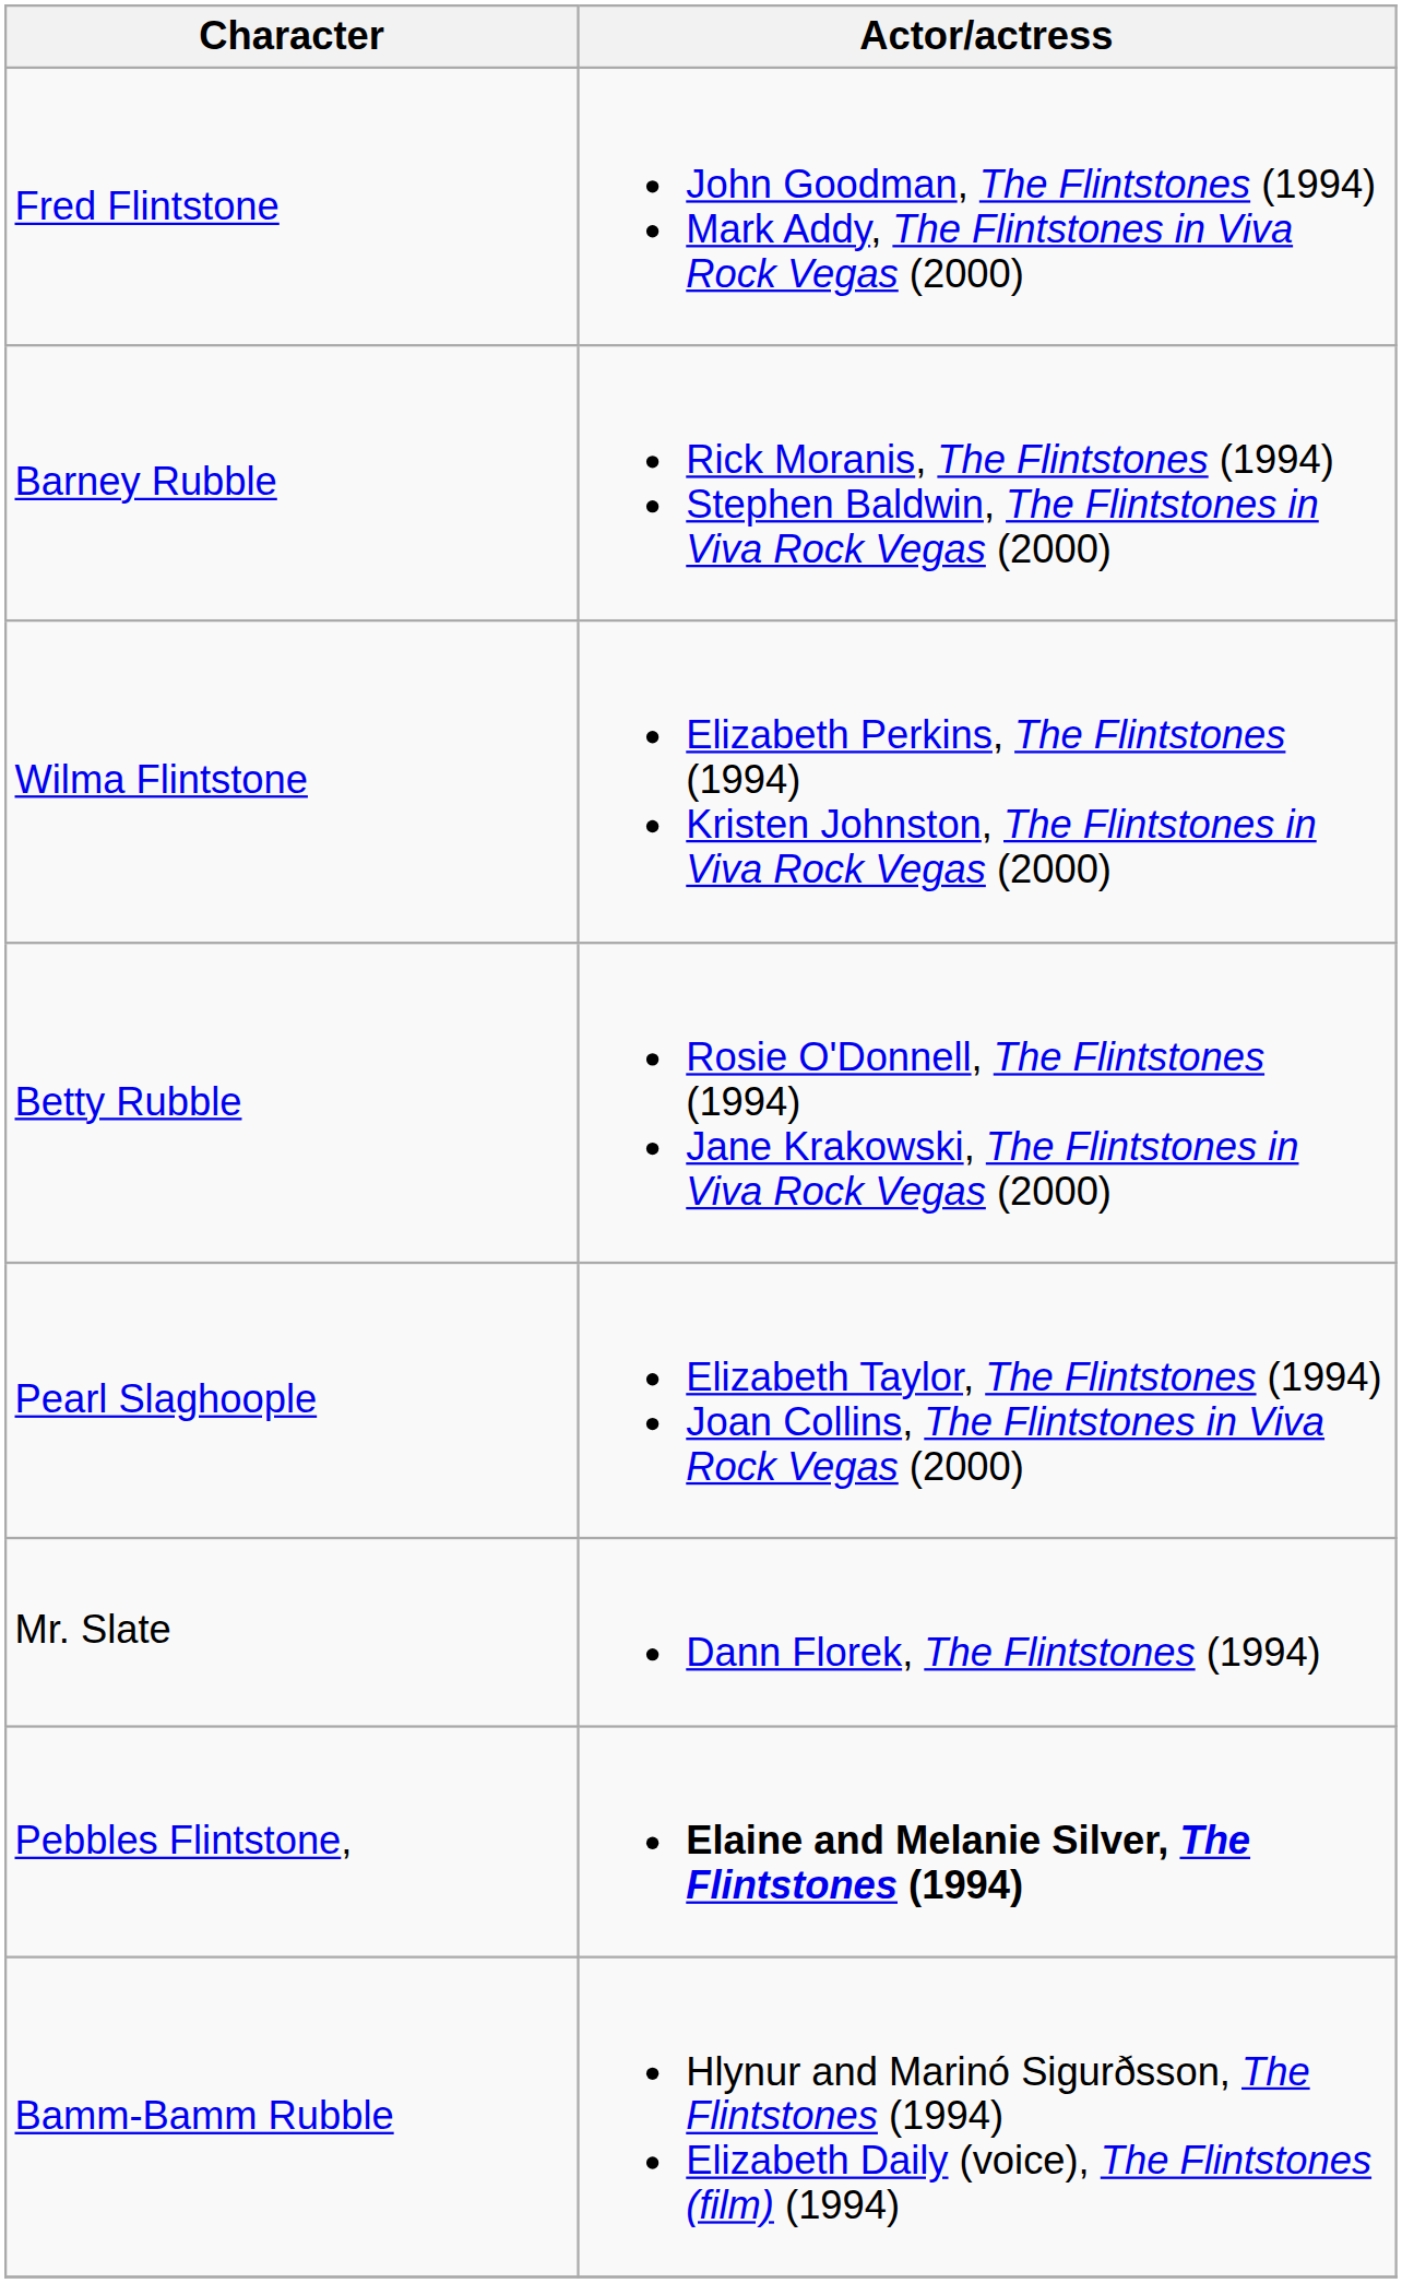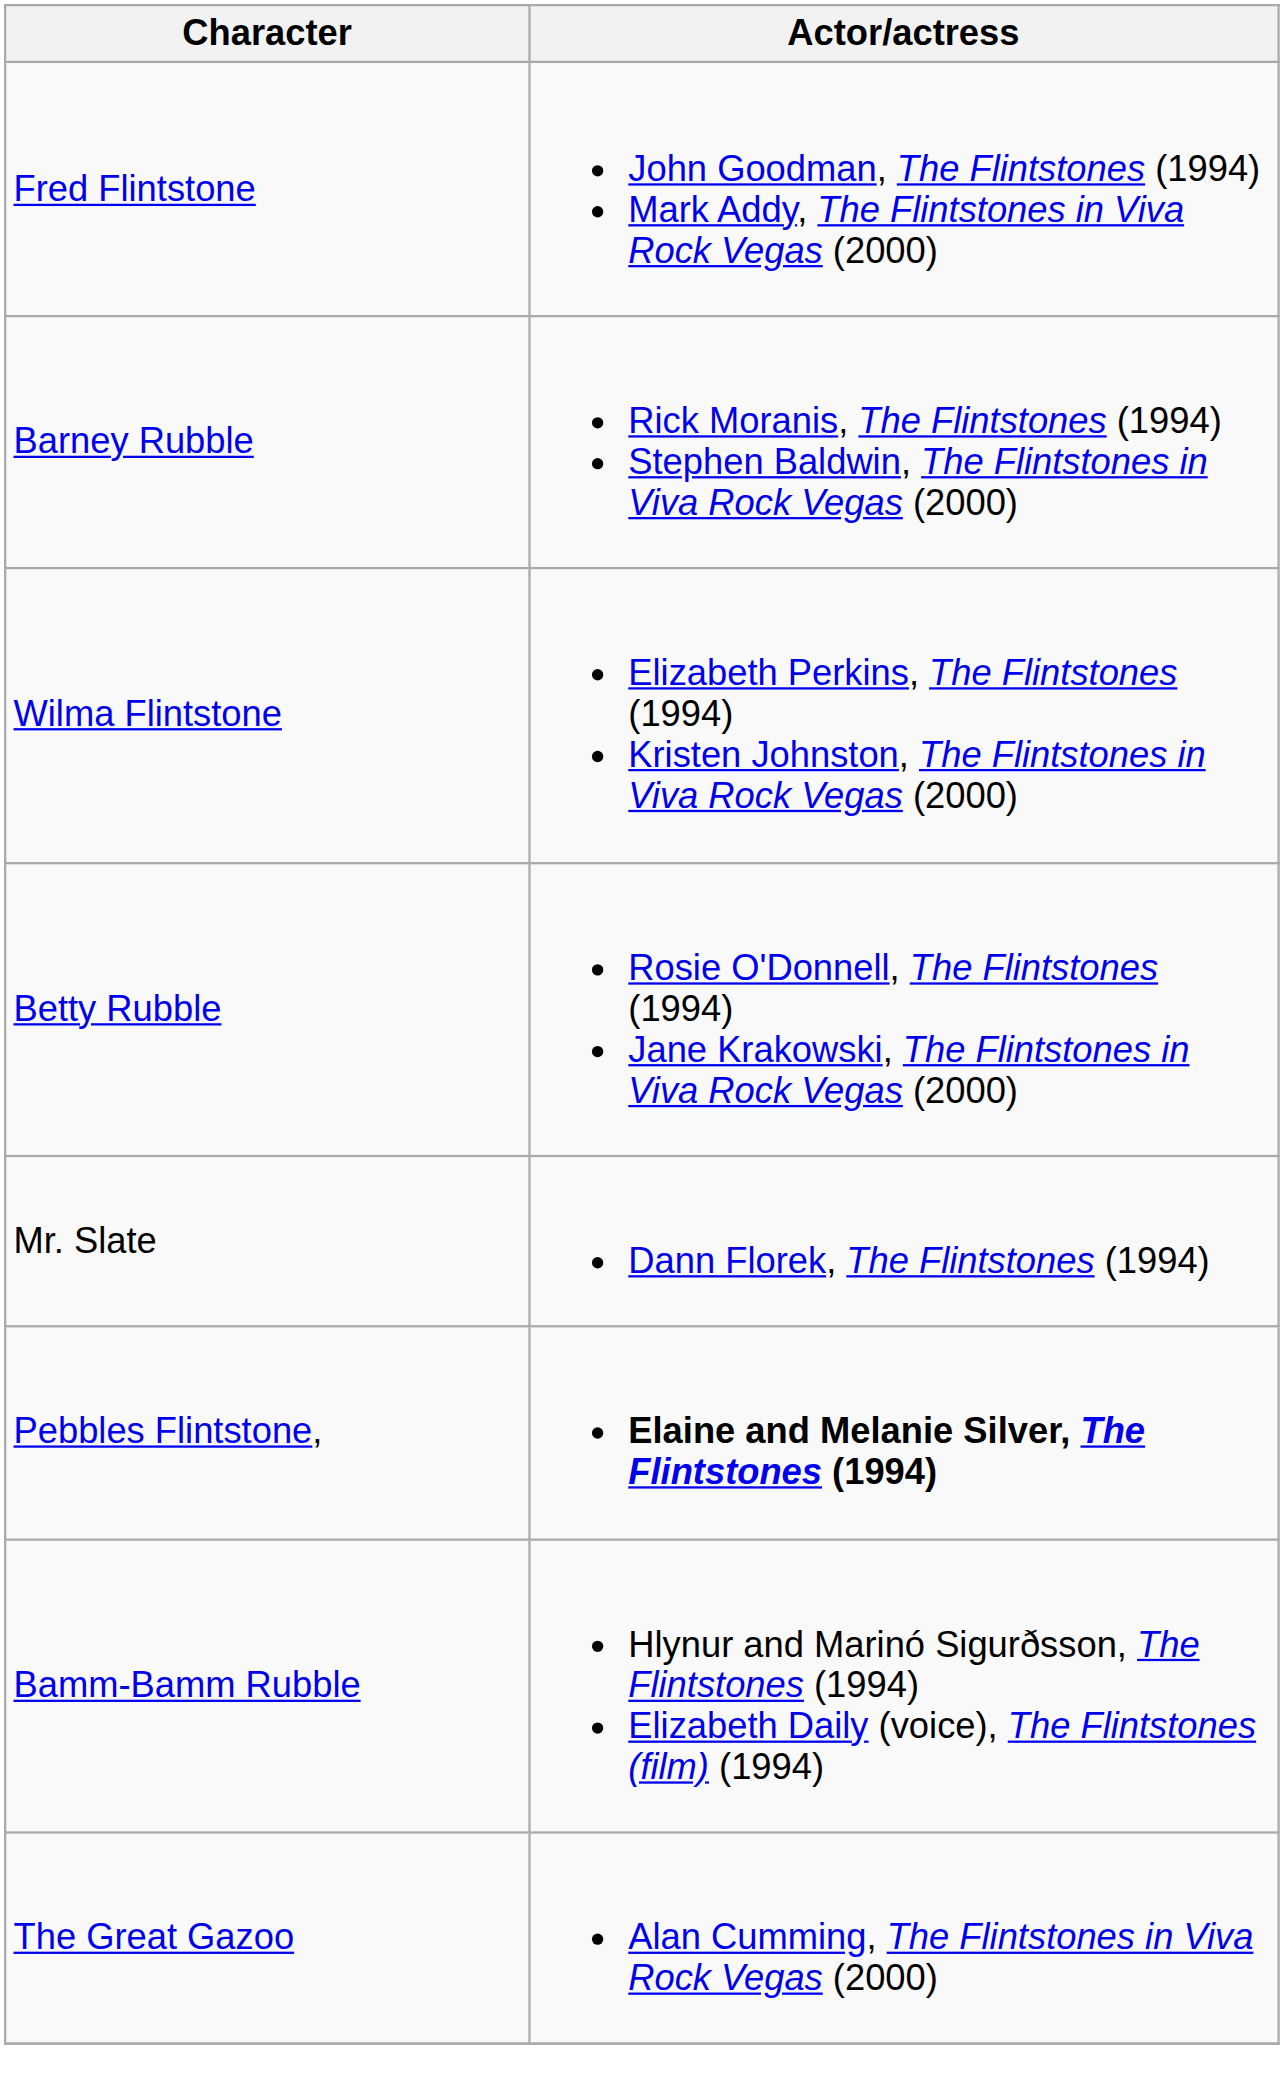- row: Pearl Slaghoople | Elizabeth Taylor, The Flintstones (1994) Joan Collins, The Flintstones in Viva Rock Vegas (2000)
+ row: The Great Gazoo | Alan Cumming, The Flintstones in Viva Rock Vegas (2000)
